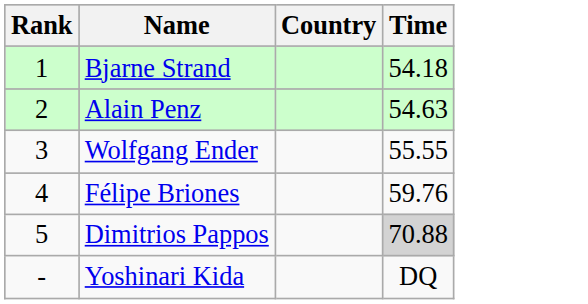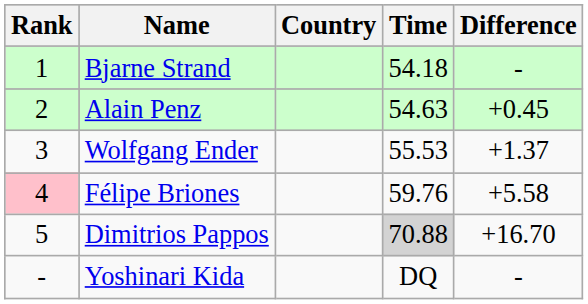+ column: Difference | - | +0.45 | +1.37 | +5.58 | +16.70 | -
Wolfgang Ender | Time: 55.55 -> 55.53
Félipe Briones | Rank: no background -> pink background
